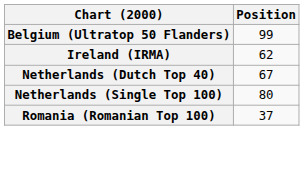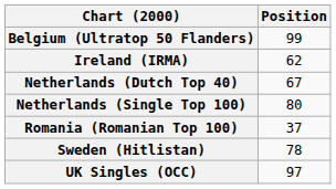+ row: Sweden (Hitlistan) | 78
+ row: UK Singles (OCC) | 97
